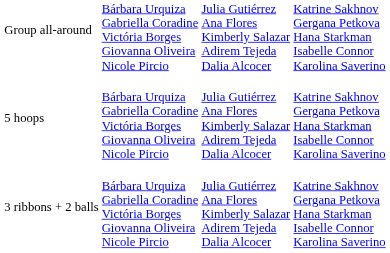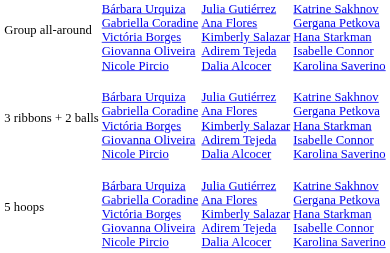rows swapped: 5 hoops <-> 3 ribbons + 2 balls
